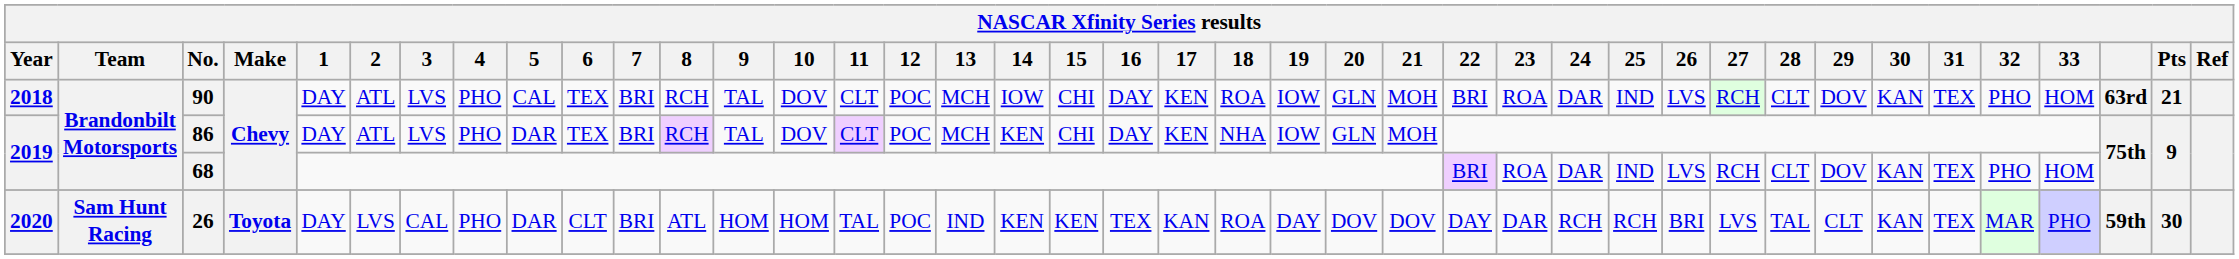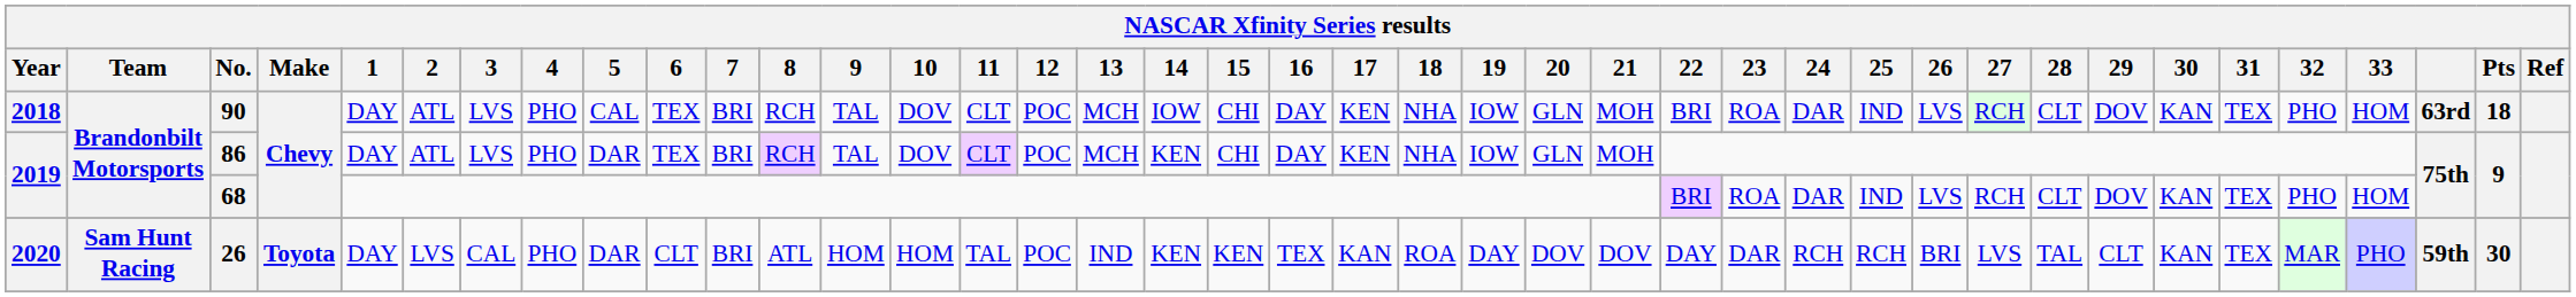90 | 18: ROA -> NHA
90 | Pts: 21 -> 18
